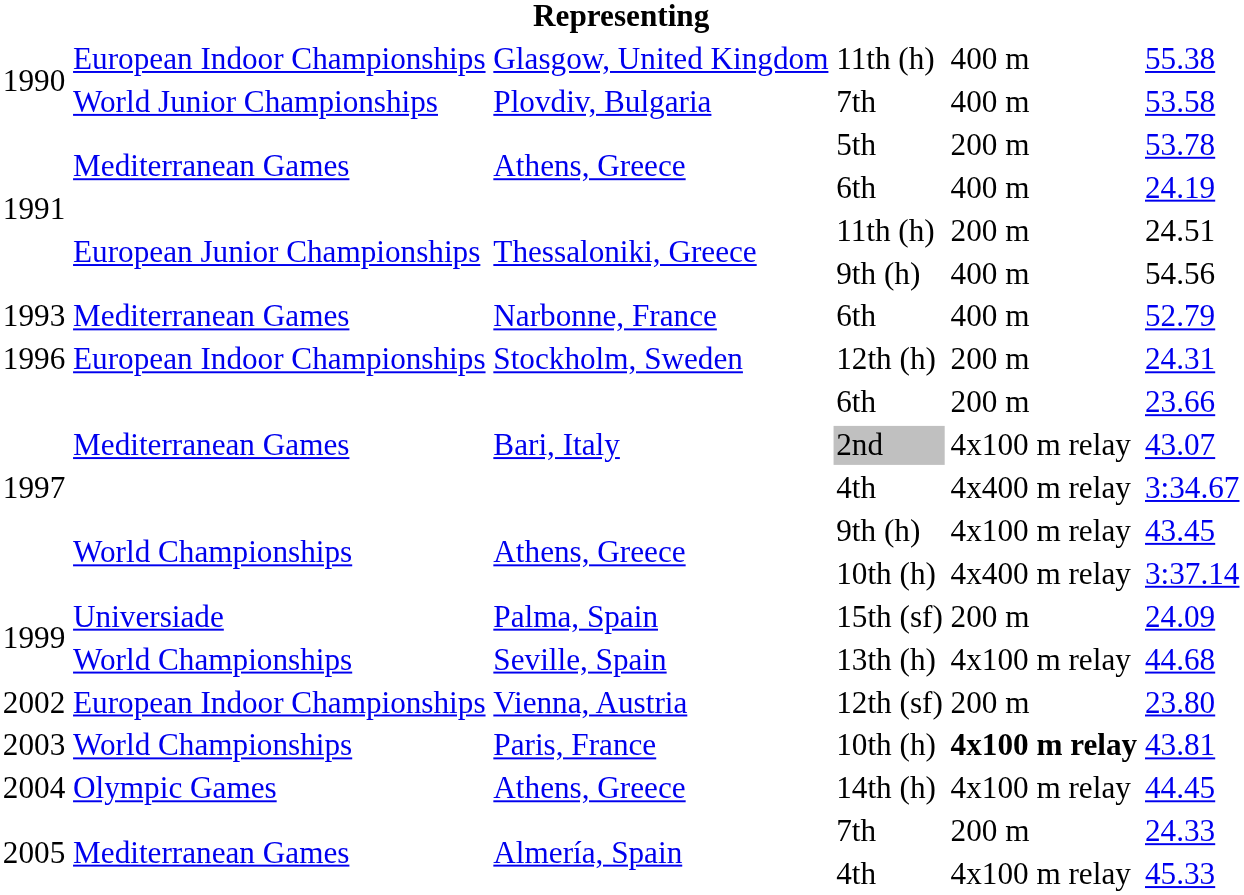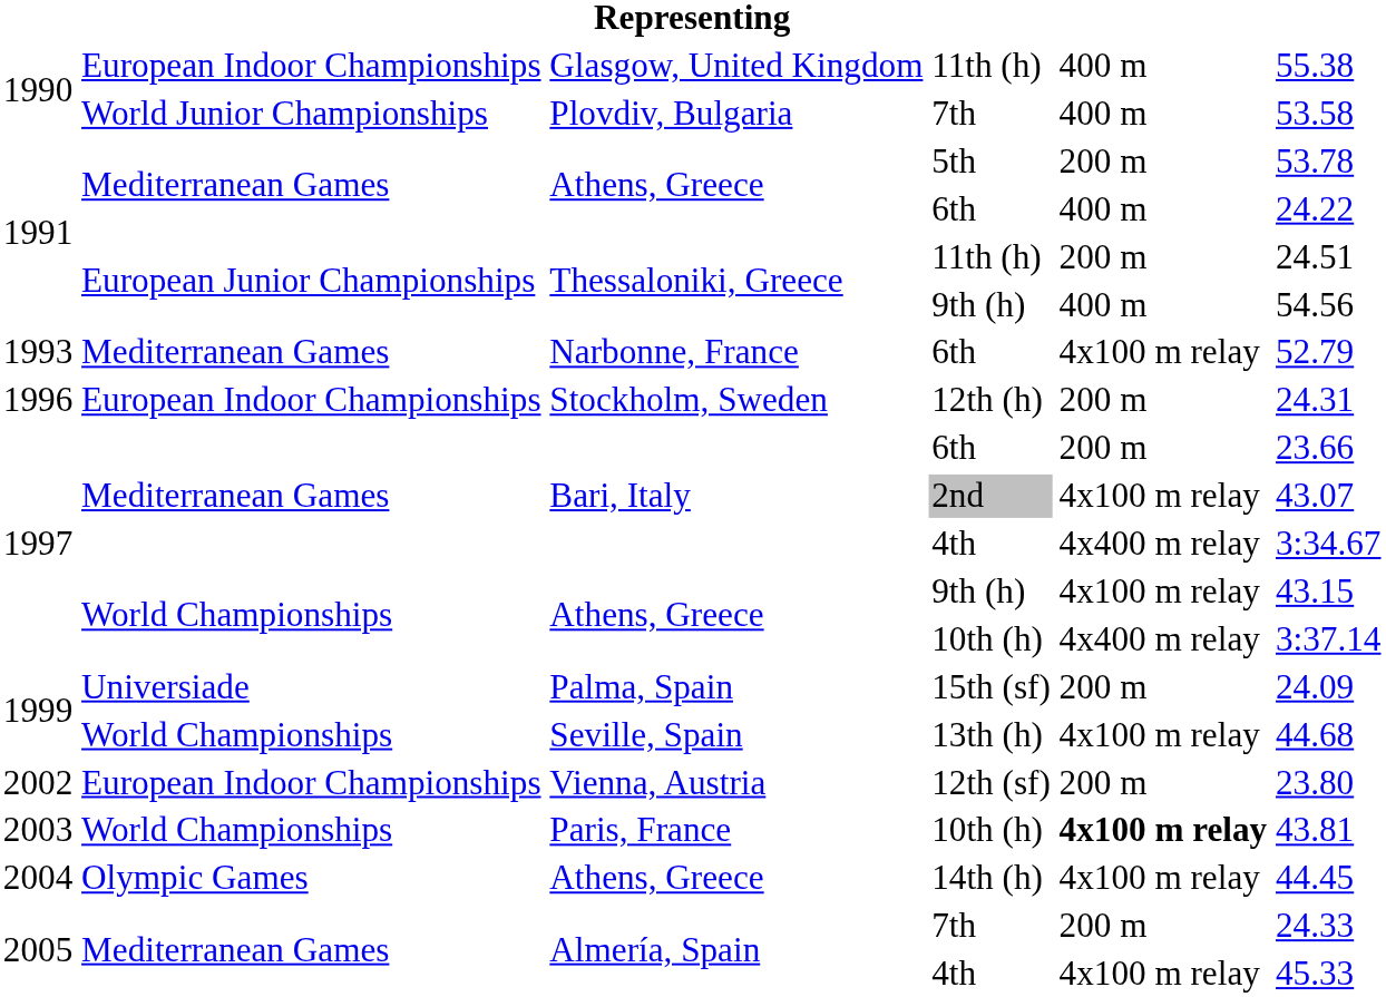Athens, Greece / 6th | column 6: 24.19 -> 24.22
Narbonne, France / 6th | column 5: 400 m -> 4x100 m relay
Athens, Greece / 9th (h) | column 6: 43.45 -> 43.15
